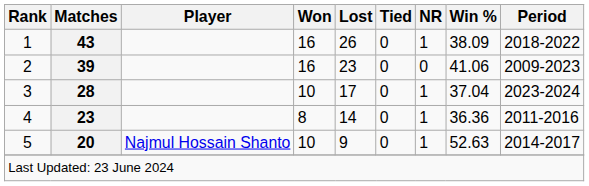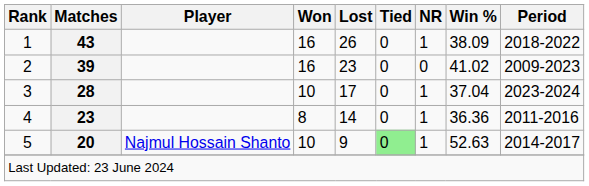2 | Win %: 41.06 -> 41.02
5 | Tied: no background -> lightgreen background
